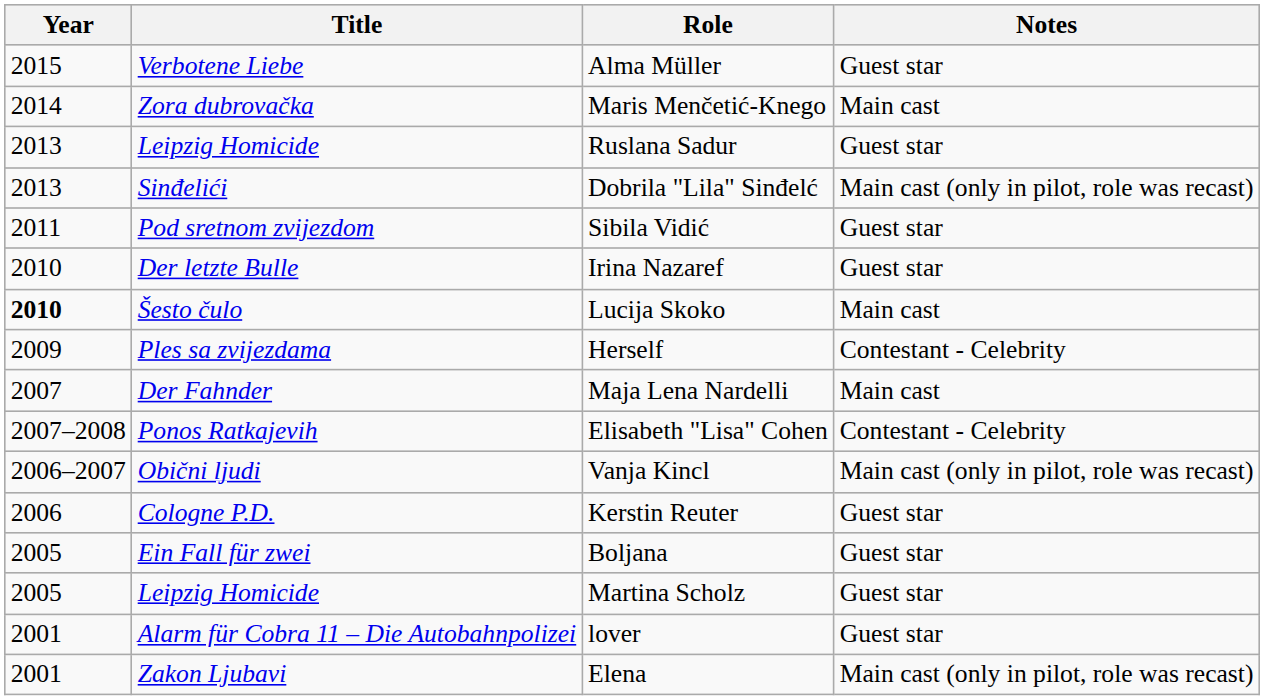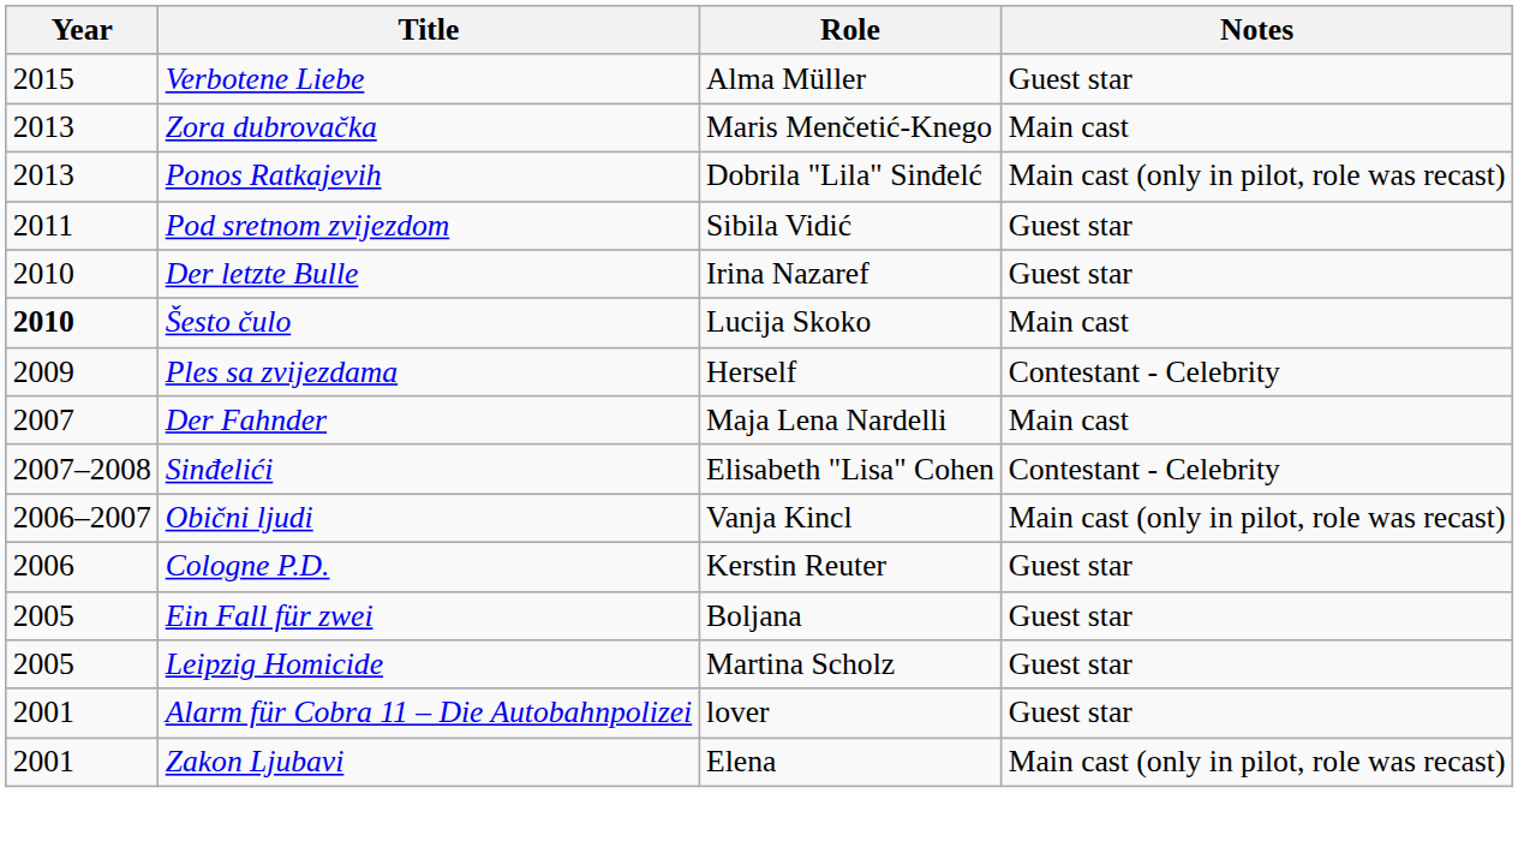Maris Menčetić-Knego | Year: 2014 -> 2013
- row: 2013 | Leipzig Homicide | Ruslana Sadur | Guest star
Dobrila "Lila" Sinđelć | Title: Sinđelići -> Ponos Ratkajevih
Elisabeth "Lisa" Cohen | Title: Ponos Ratkajevih -> Sinđelići
